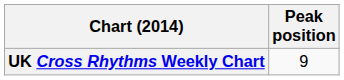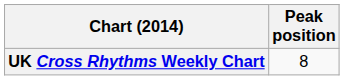UK Cross Rhythms Weekly Chart | Peak position: 9 -> 8
